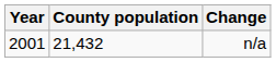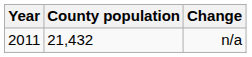n/a | Year: 2001 -> 2011
